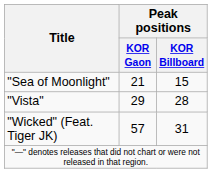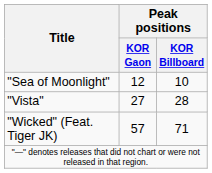"Sea of Moonlight" | Peak positions / KOR Gaon: 21 -> 12
"Sea of Moonlight" | Peak positions / KOR Billboard: 15 -> 10
"Vista" | Peak positions / KOR Gaon: 29 -> 27
"Wicked" (Feat. Tiger JK) | Peak positions / KOR Billboard: 31 -> 71
